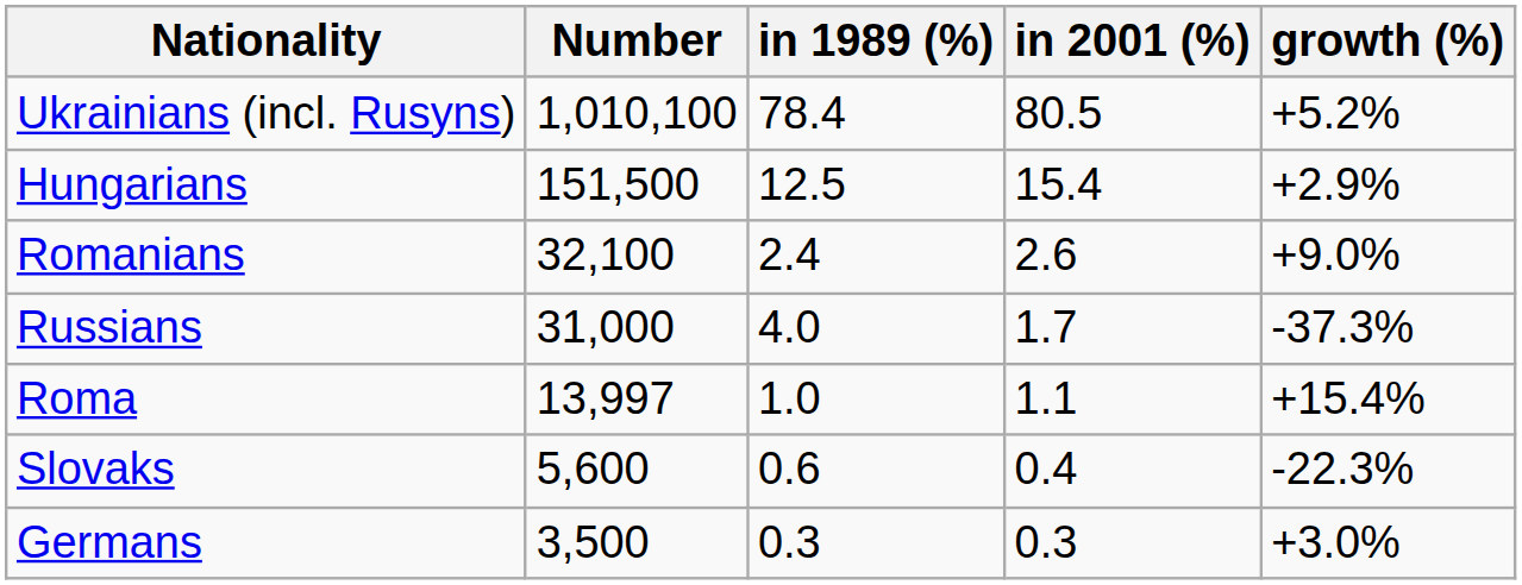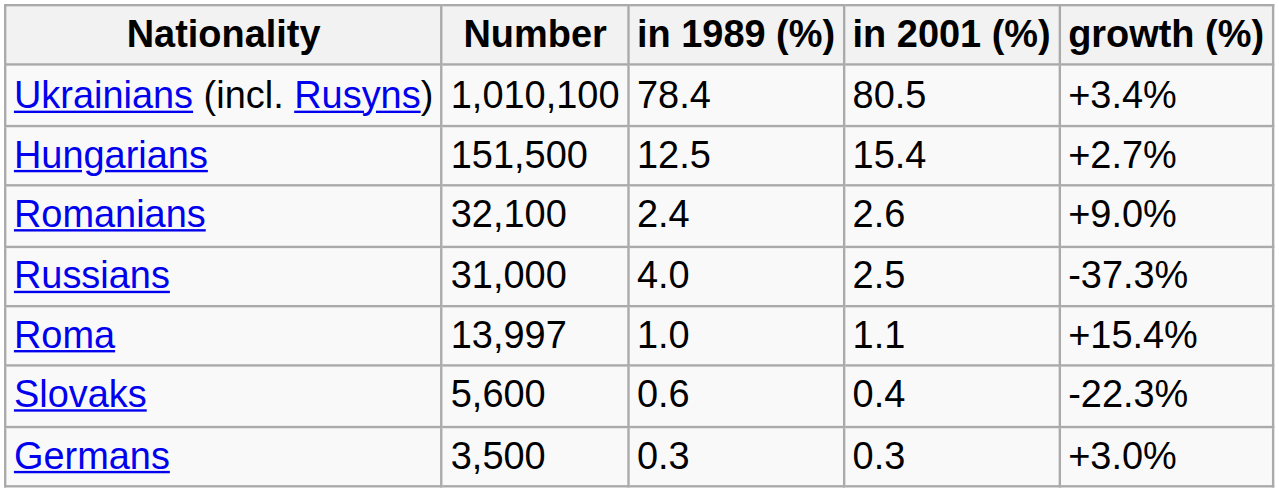Ukrainians (incl. Rusyns) | growth (%): +5.2% -> +3.4%
Hungarians | growth (%): +2.9% -> +2.7%
Russians | in 2001 (%): 1.7 -> 2.5
